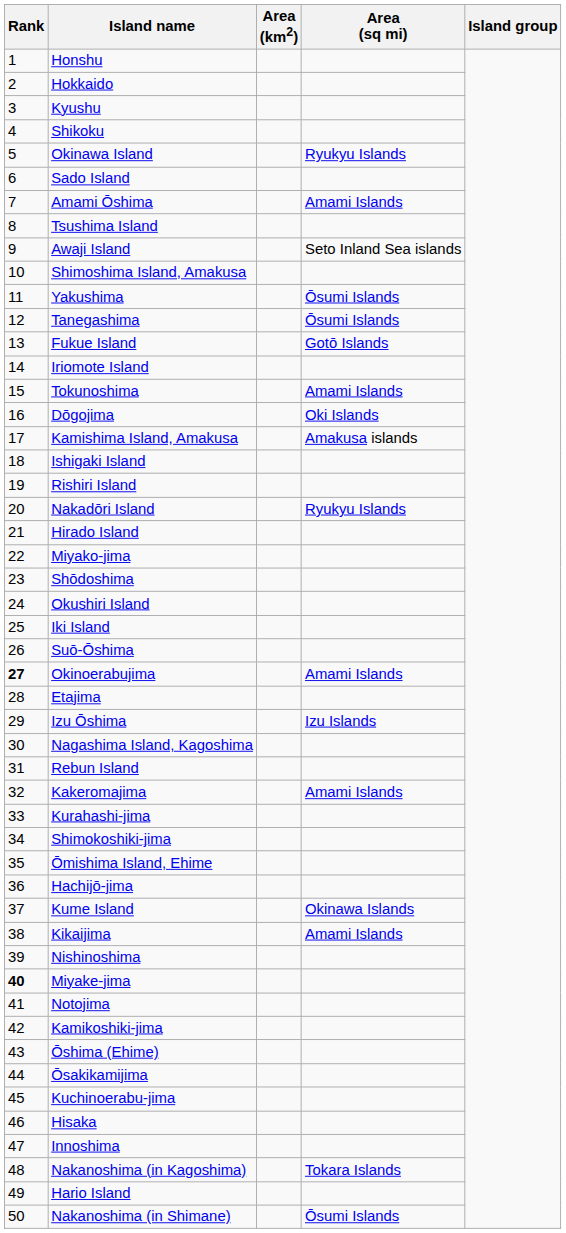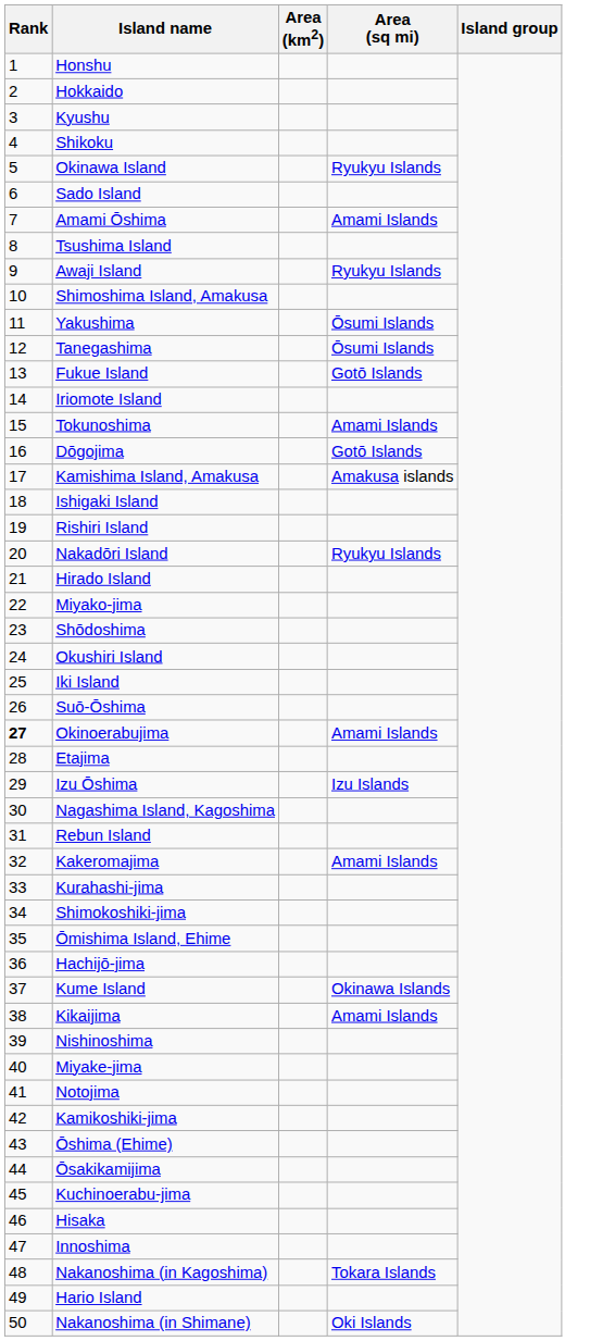Awaji Island | Area (sq mi): Seto Inland Sea islands -> Ryukyu Islands
Dōgojima | Area (sq mi): Oki Islands -> Gotō Islands
Miyake-jima | Rank: bold -> normal
Nakanoshima (in Shimane) | Area (sq mi): Ōsumi Islands -> Oki Islands
